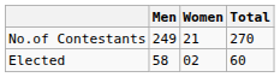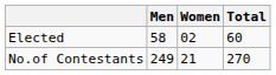rows swapped: No.of Contestants <-> Elected
